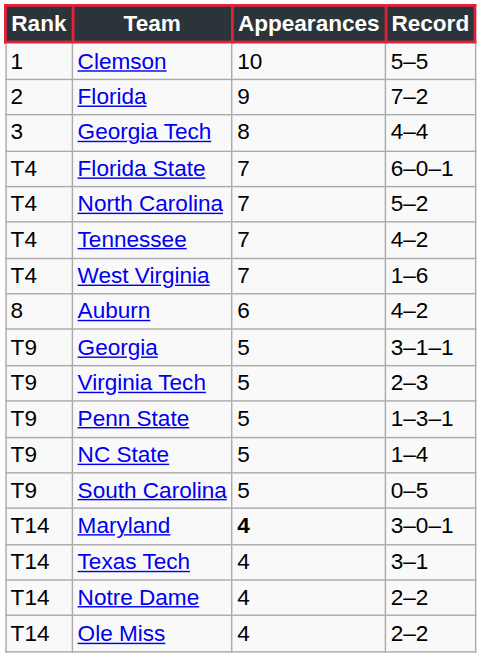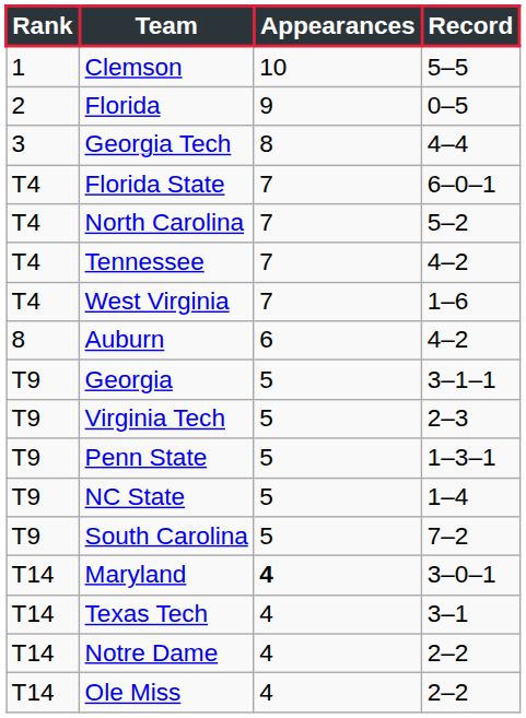Florida | Record: 7–2 -> 0–5
South Carolina | Record: 0–5 -> 7–2
